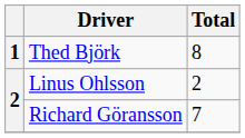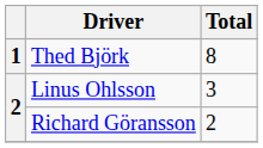Linus Ohlsson | Total: 2 -> 3
Richard Göransson | Total: 7 -> 2
